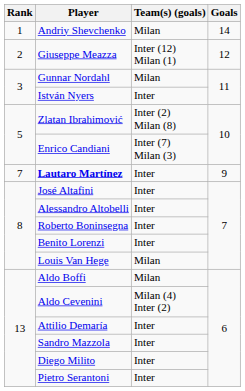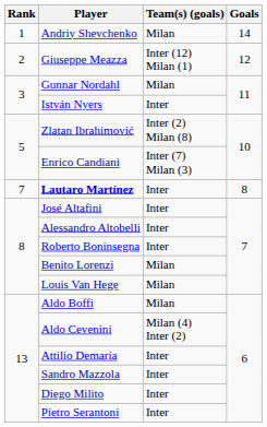Lautaro Martínez | Goals: 9 -> 8
Benito Lorenzi | Team(s) (goals): Inter -> Milan
